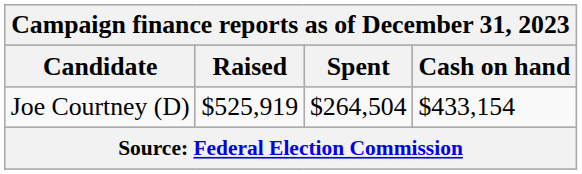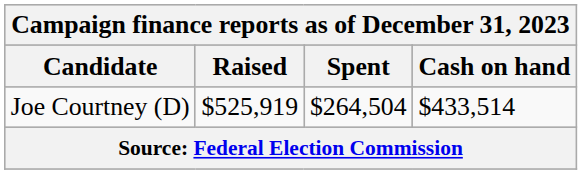Joe Courtney (D) | Cash on hand: $433,154 -> $433,514
